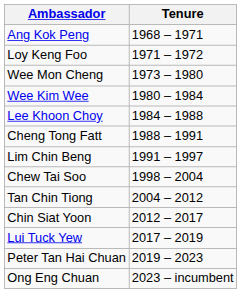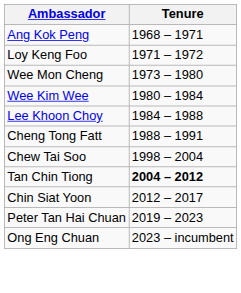- row: Lim Chin Beng | 1991 – 1997
Tan Chin Tiong | Tenure: normal -> bold
- row: Lui Tuck Yew | 2017 – 2019
